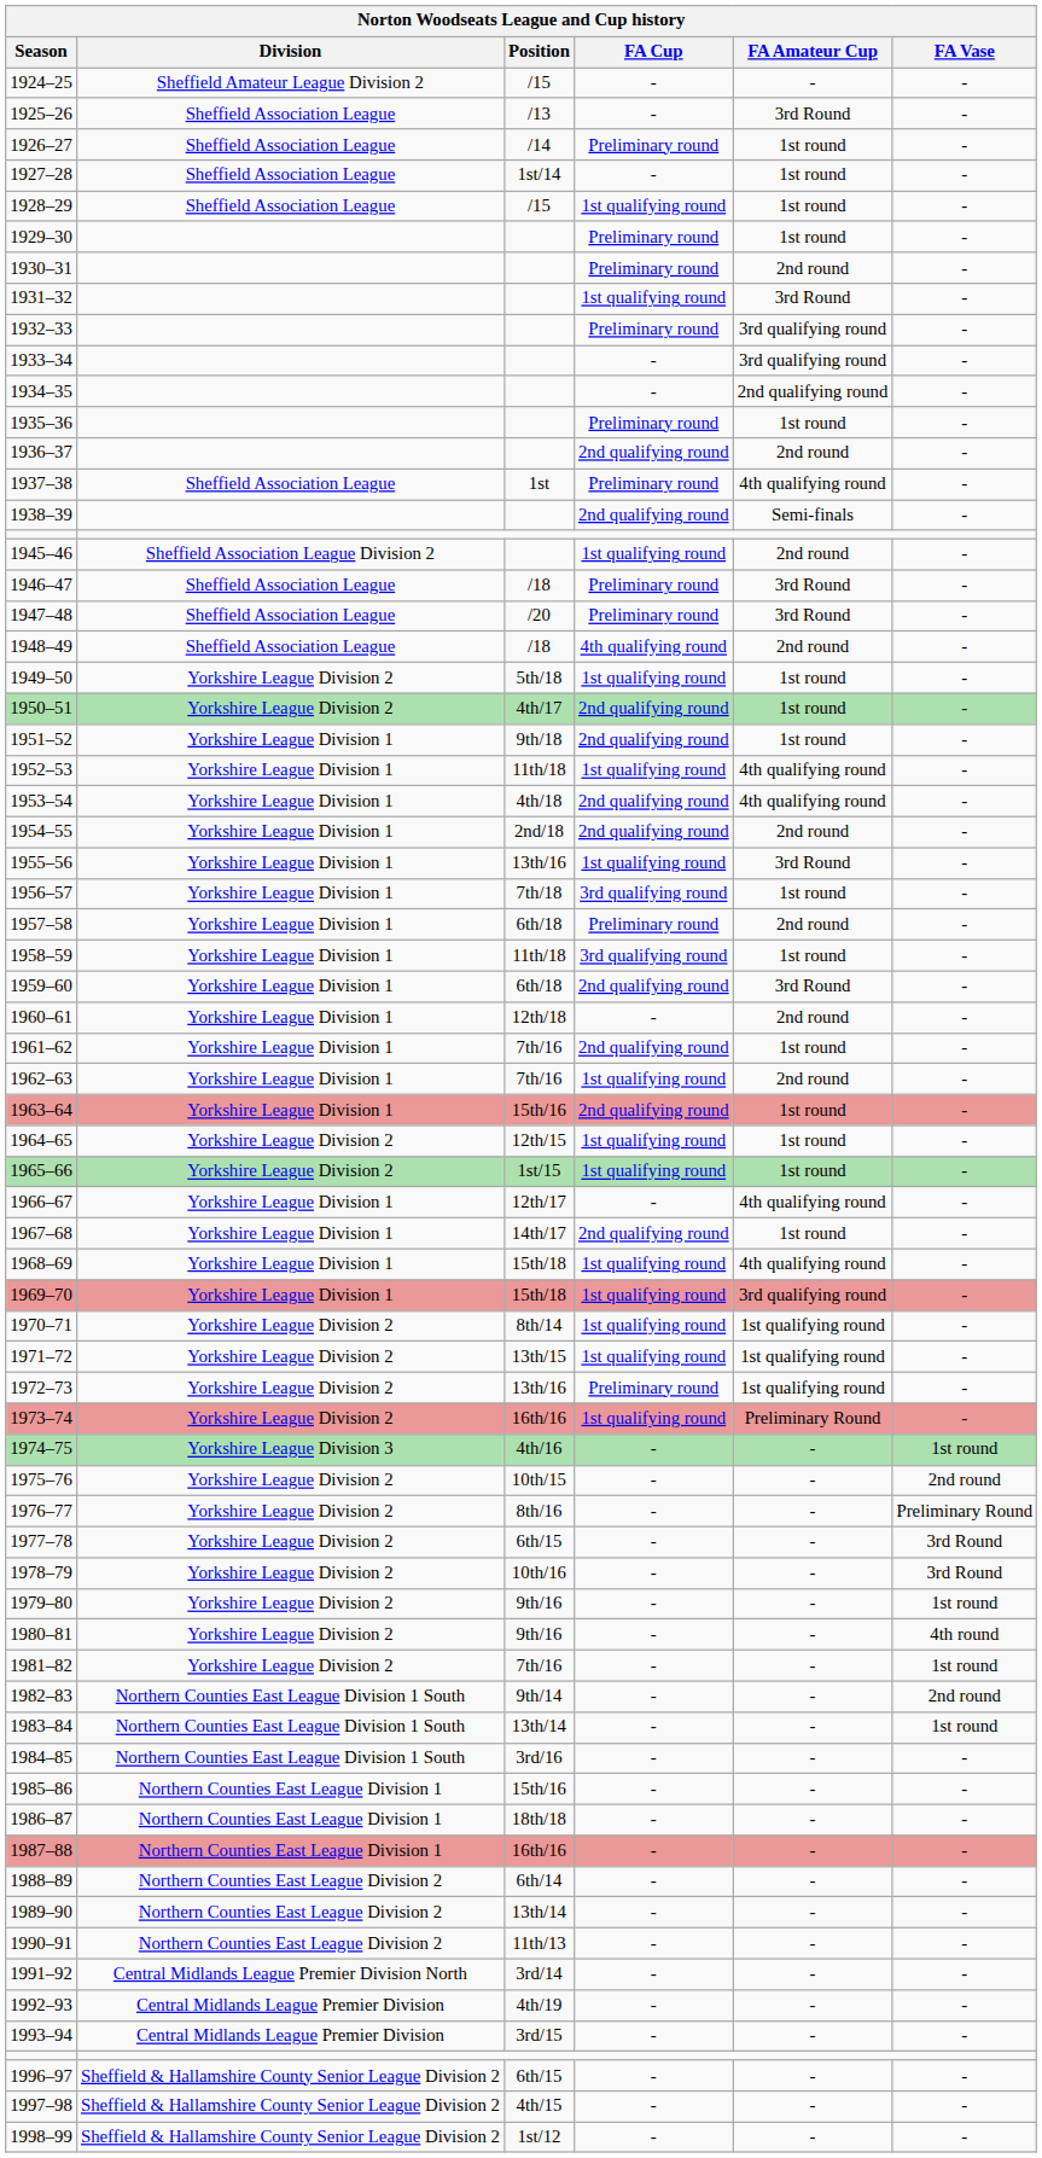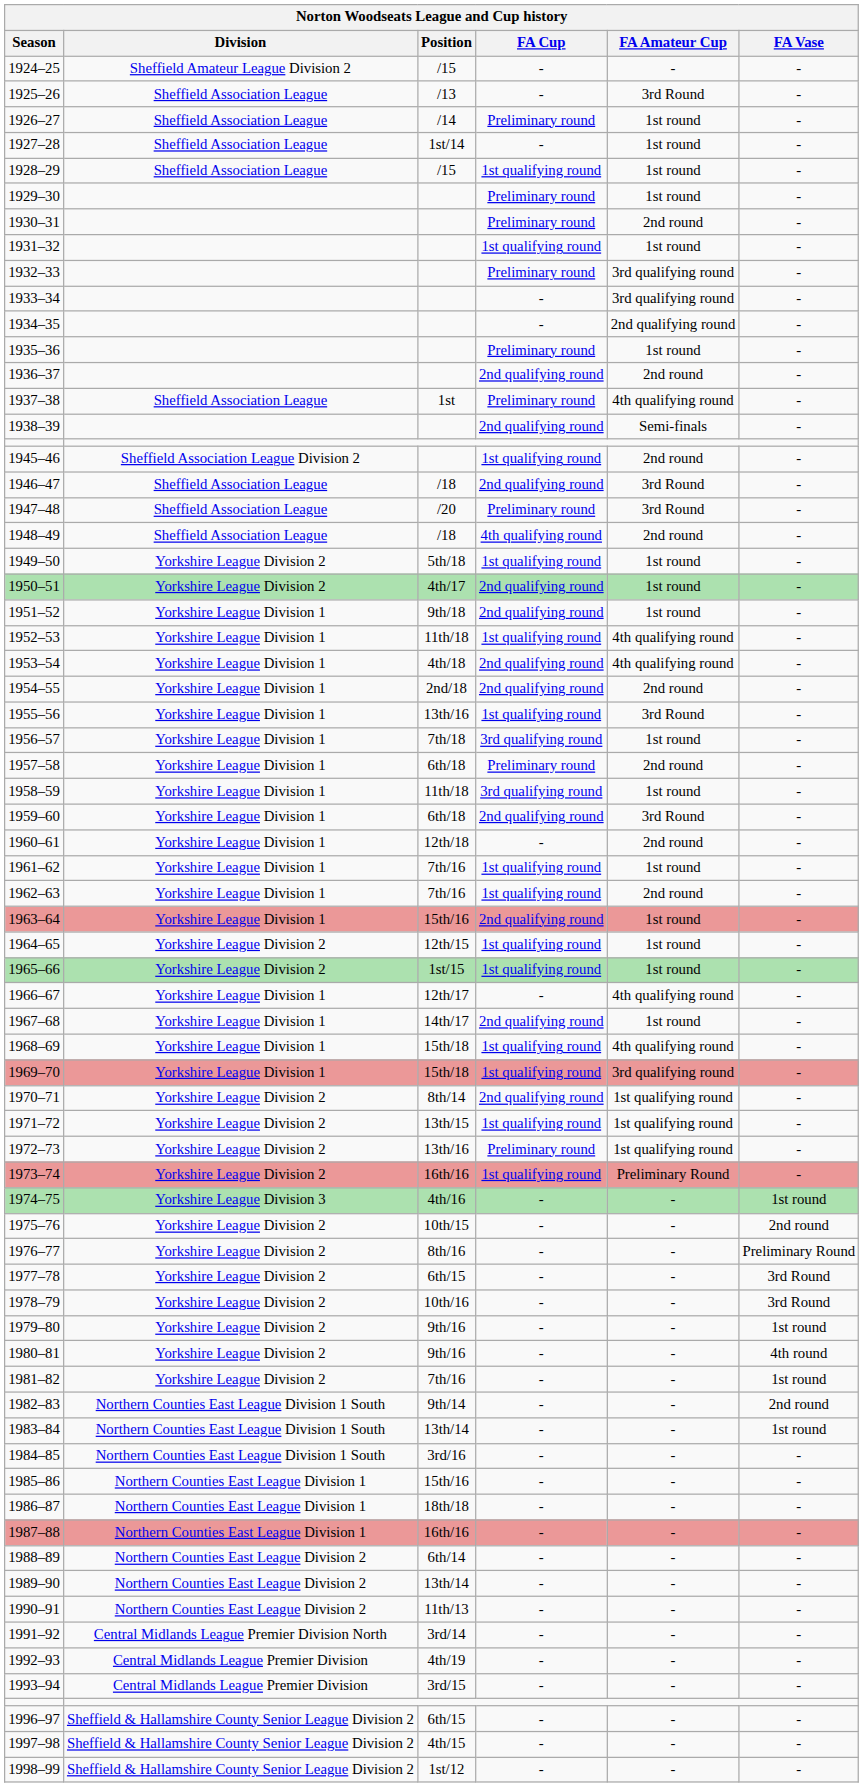1931–32 | FA Amateur Cup: 3rd Round -> 1st round
1946–47 | FA Cup: Preliminary round -> 2nd qualifying round
1961–62 | FA Cup: 2nd qualifying round -> 1st qualifying round
1970–71 | FA Cup: 1st qualifying round -> 2nd qualifying round
